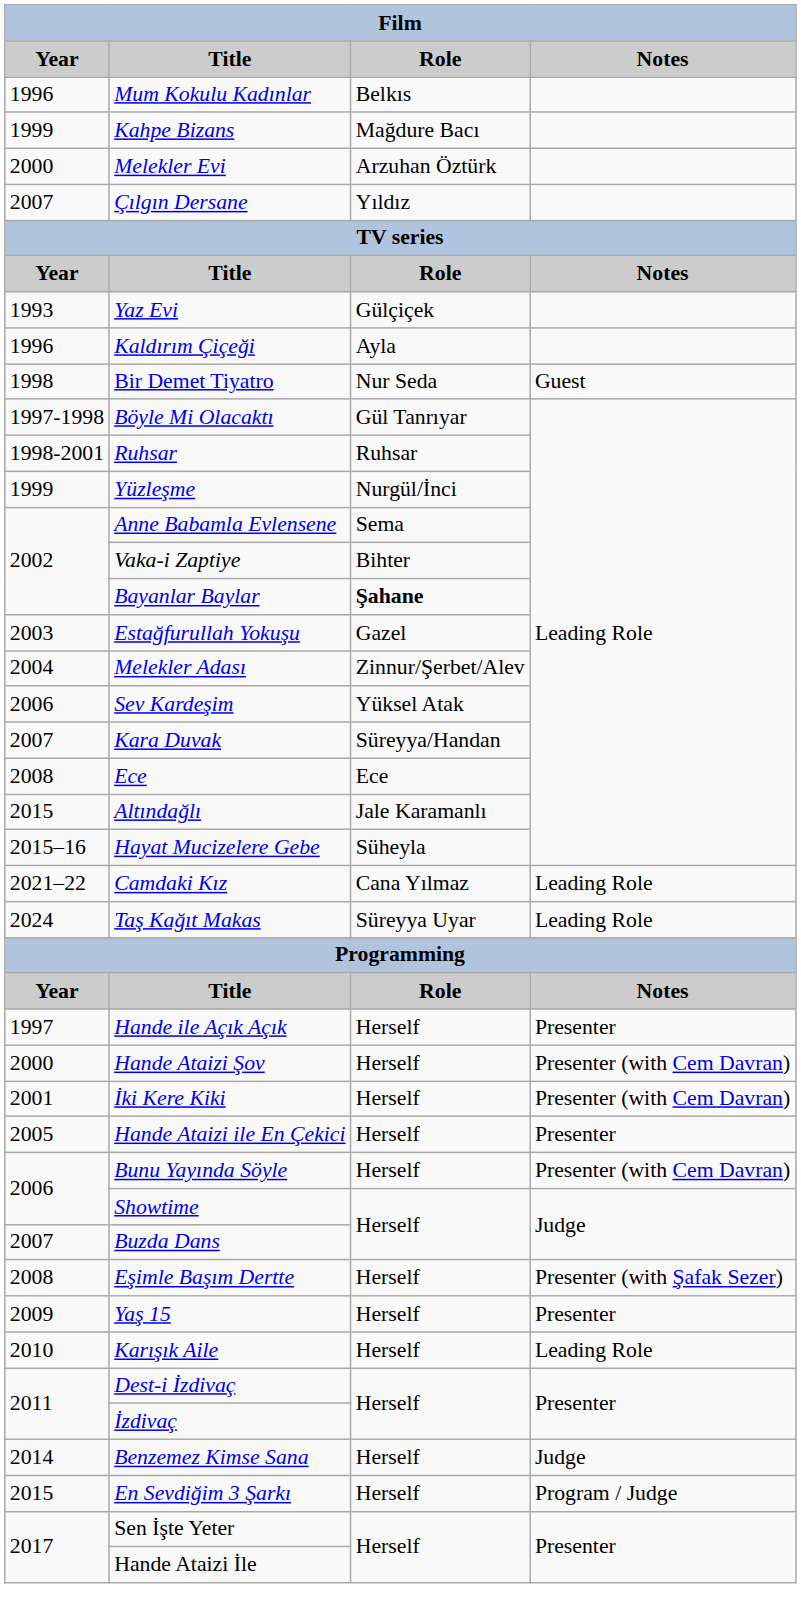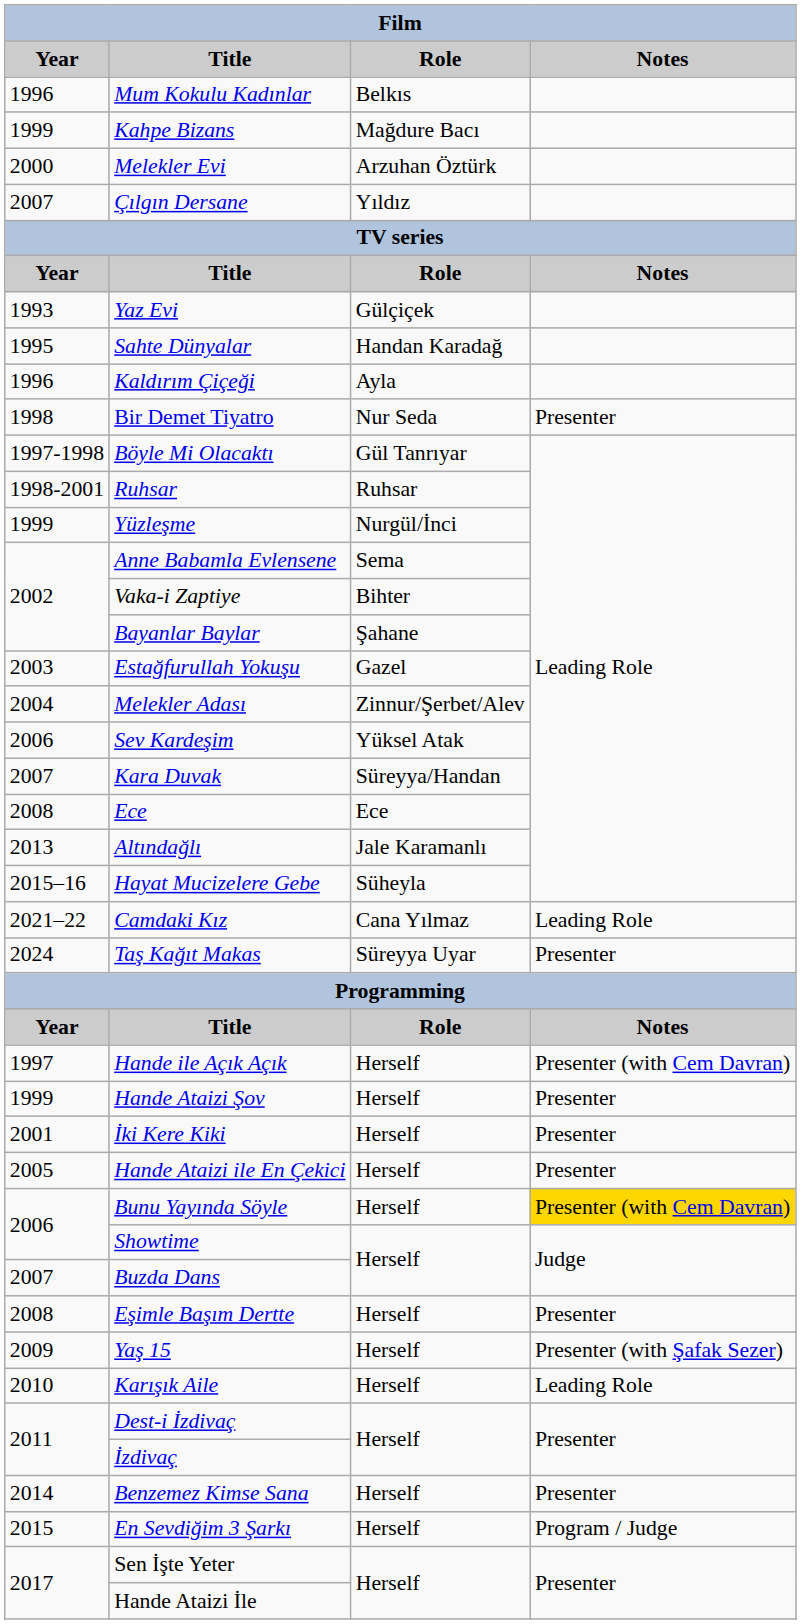+ row: 1995 | Sahte Dünyalar | Handan Karadağ
Bir Demet Tiyatro | Notes: Guest -> Presenter
Bayanlar Baylar | Role: bold -> normal
Altındağlı | Year: 2015 -> 2013
Taş Kağıt Makas | Notes: Leading Role -> Presenter
Hande ile Açık Açık | Notes: Presenter -> Presenter (with Cem Davran)
Hande Ataizi Şov | Year: 2000 -> 1999
Hande Ataizi Şov | Notes: Presenter (with Cem Davran) -> Presenter
İki Kere Kiki | Notes: Presenter (with Cem Davran) -> Presenter
Bunu Yayında Söyle | Notes: no background -> gold background
Eşimle Başım Dertte | Notes: Presenter (with Şafak Sezer) -> Presenter
Yaş 15 | Notes: Presenter -> Presenter (with Şafak Sezer)
Benzemez Kimse Sana | Notes: Judge -> Presenter
